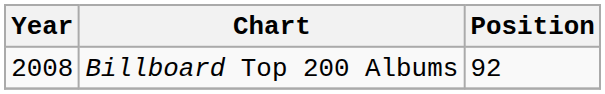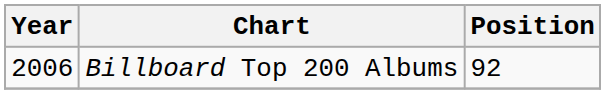Billboard Top 200 Albums | Year: 2008 -> 2006
